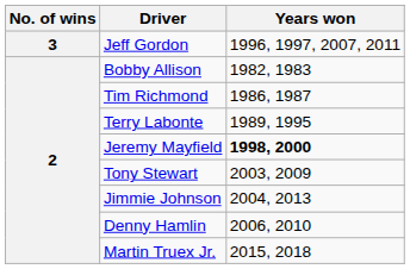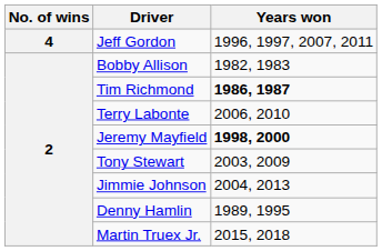Jeff Gordon | No. of wins: 3 -> 4
Tim Richmond | Years won: normal -> bold
Terry Labonte | Years won: 1989, 1995 -> 2006, 2010
Denny Hamlin | Years won: 2006, 2010 -> 1989, 1995
